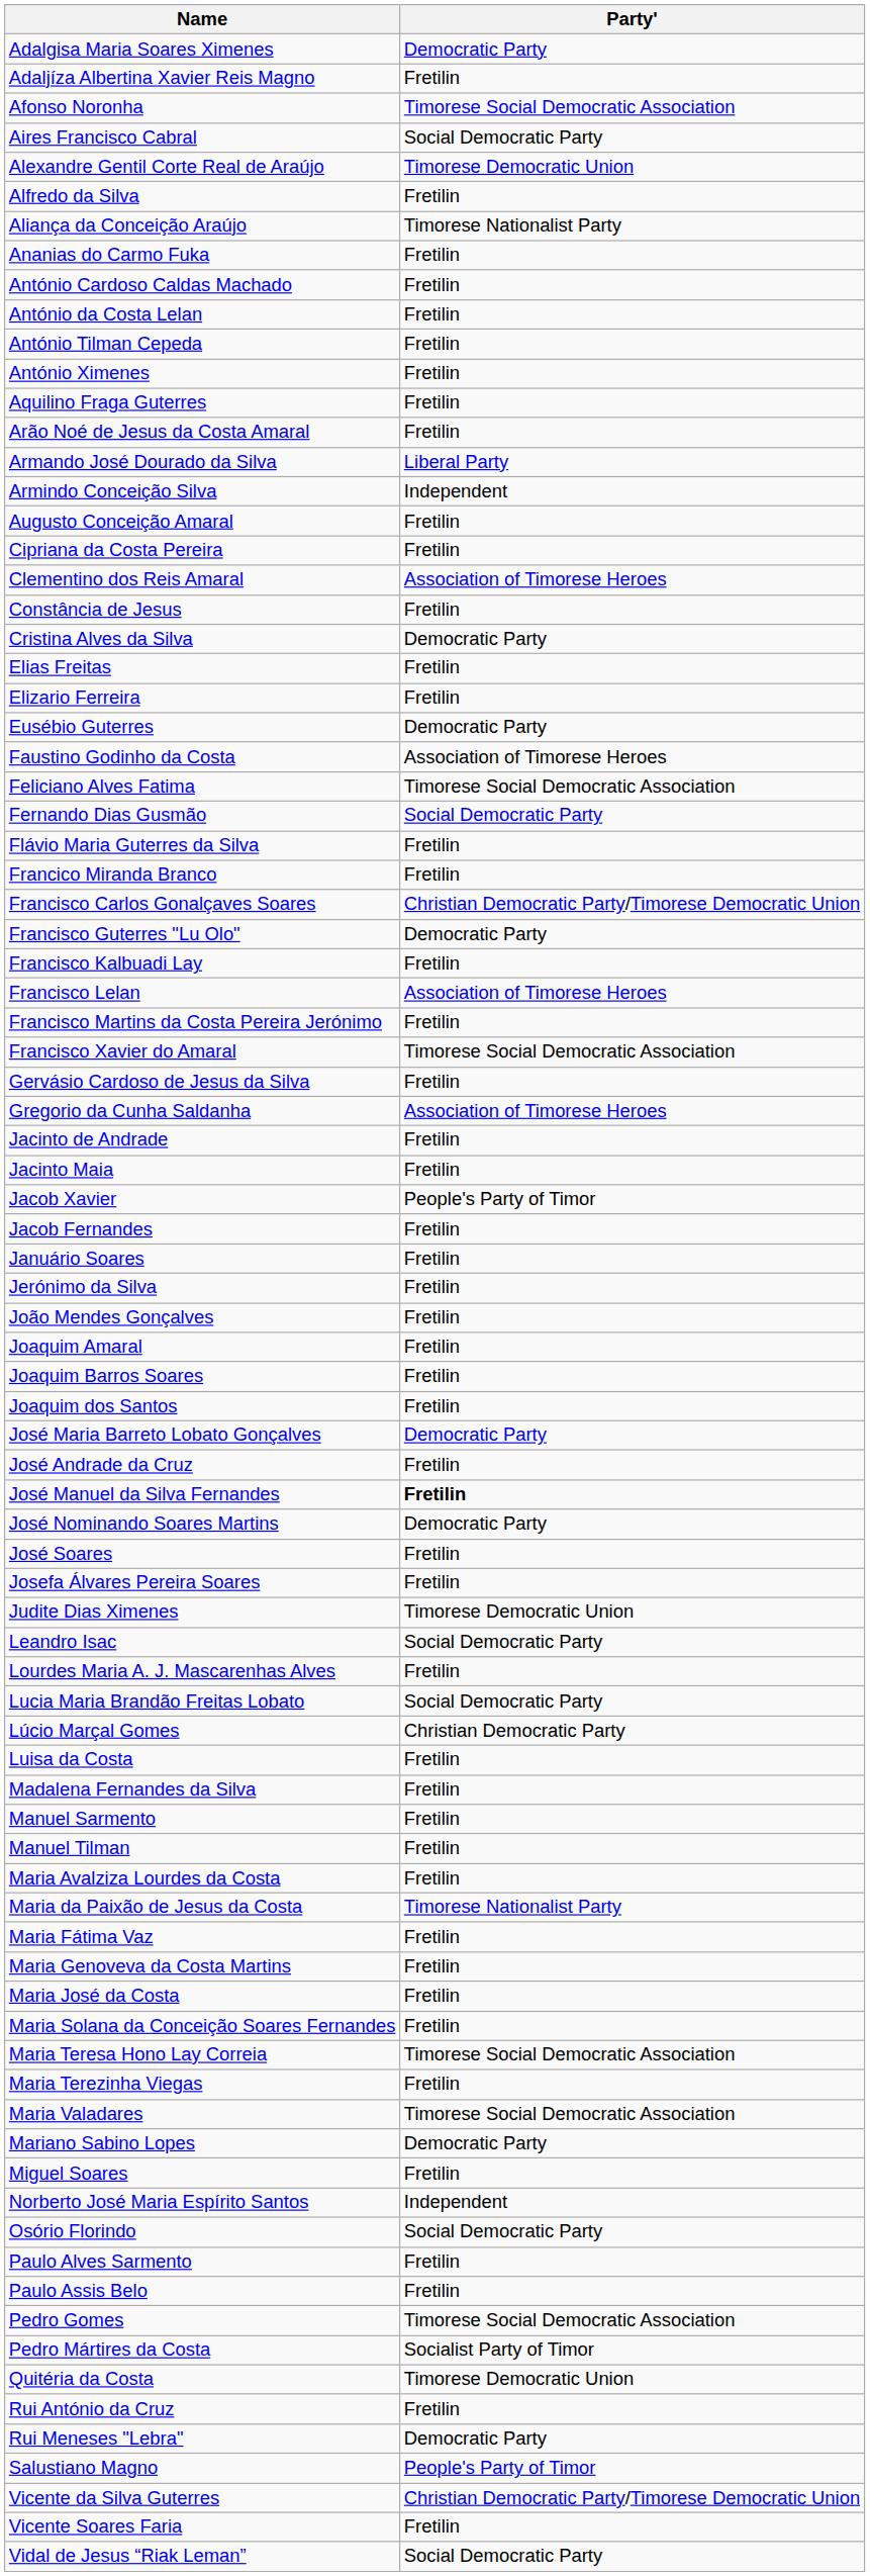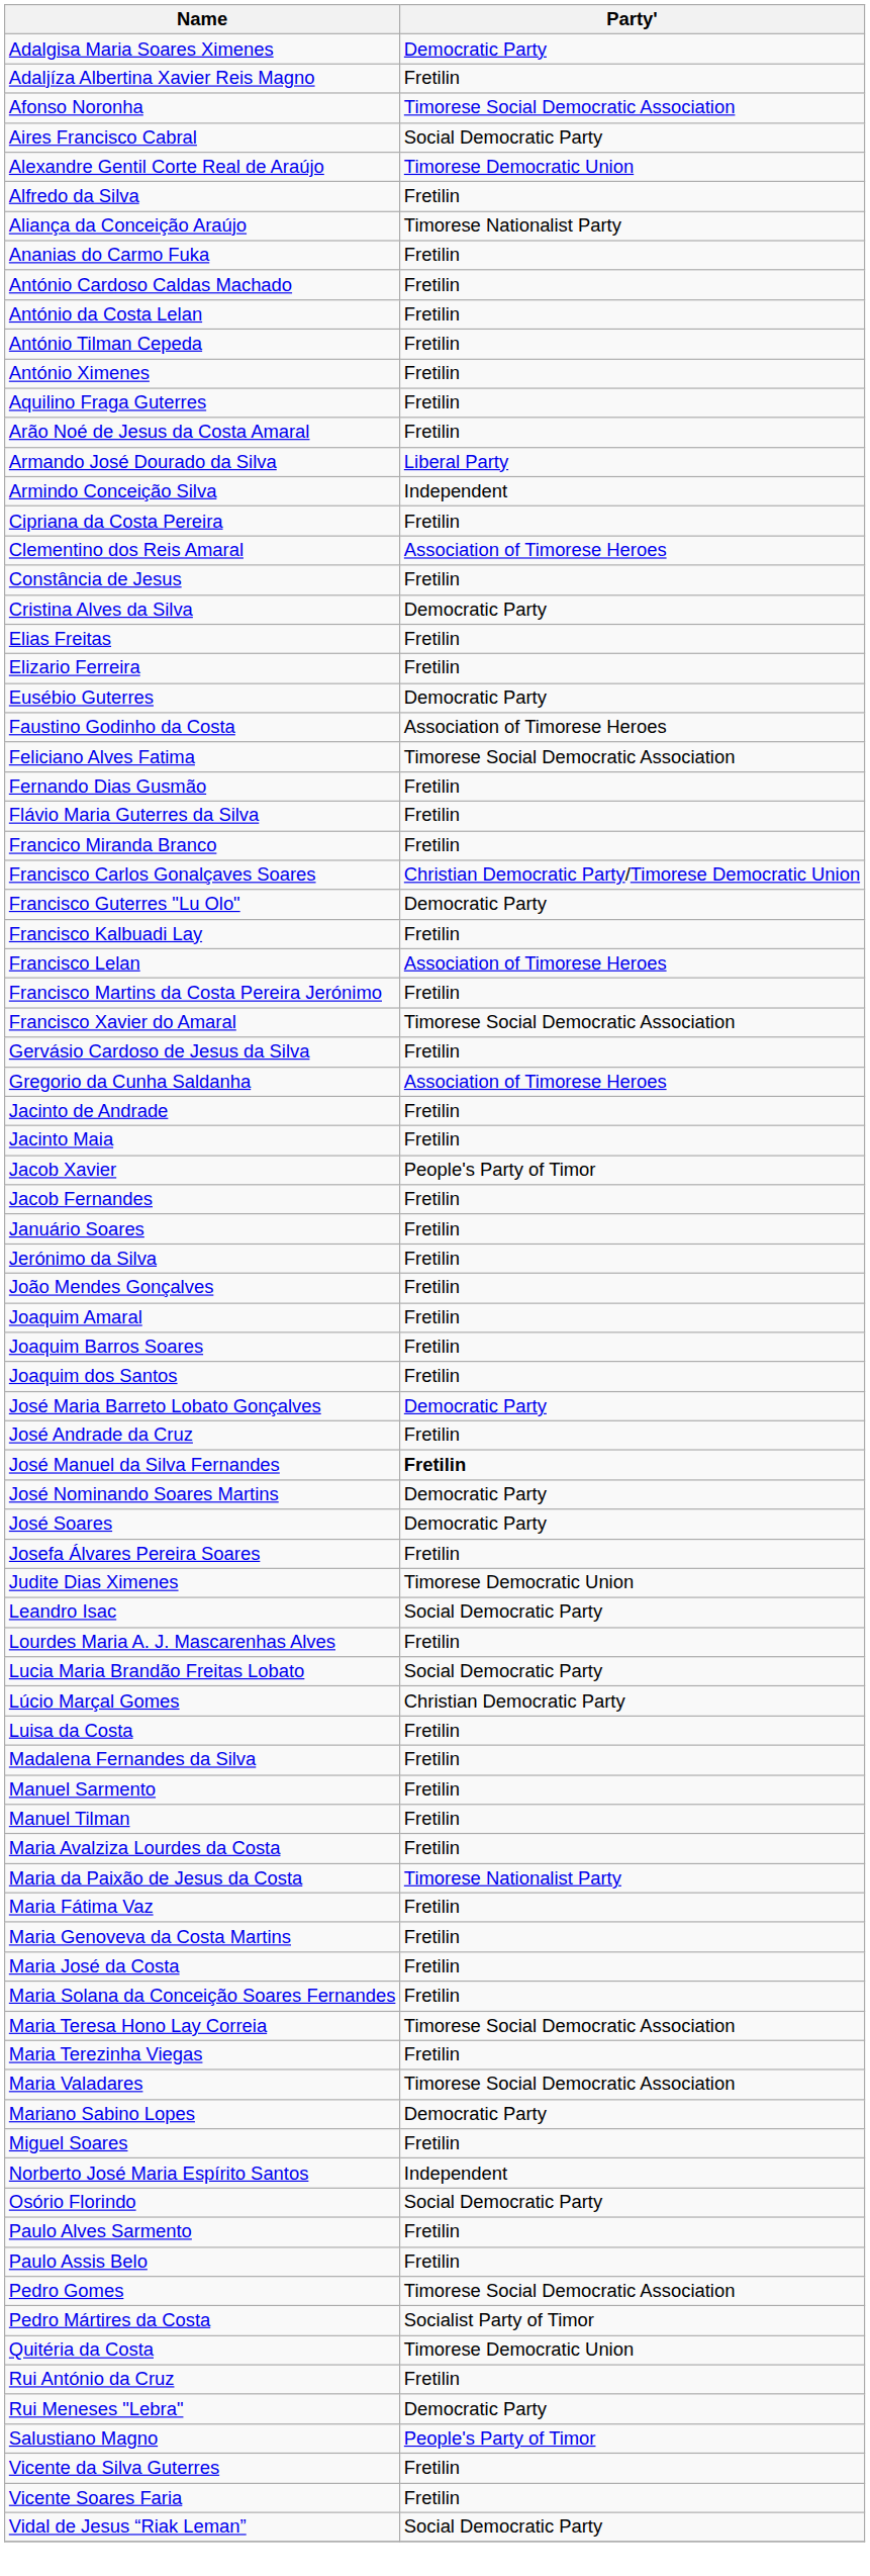- row: Augusto Conceição Amaral | Fretilin
Fernando Dias Gusmão | Party': Social Democratic Party -> Fretilin
José Soares | Party': Fretilin -> Democratic Party
Vicente da Silva Guterres | Party': Christian Democratic Party/Timorese Democratic Union -> Fretilin
